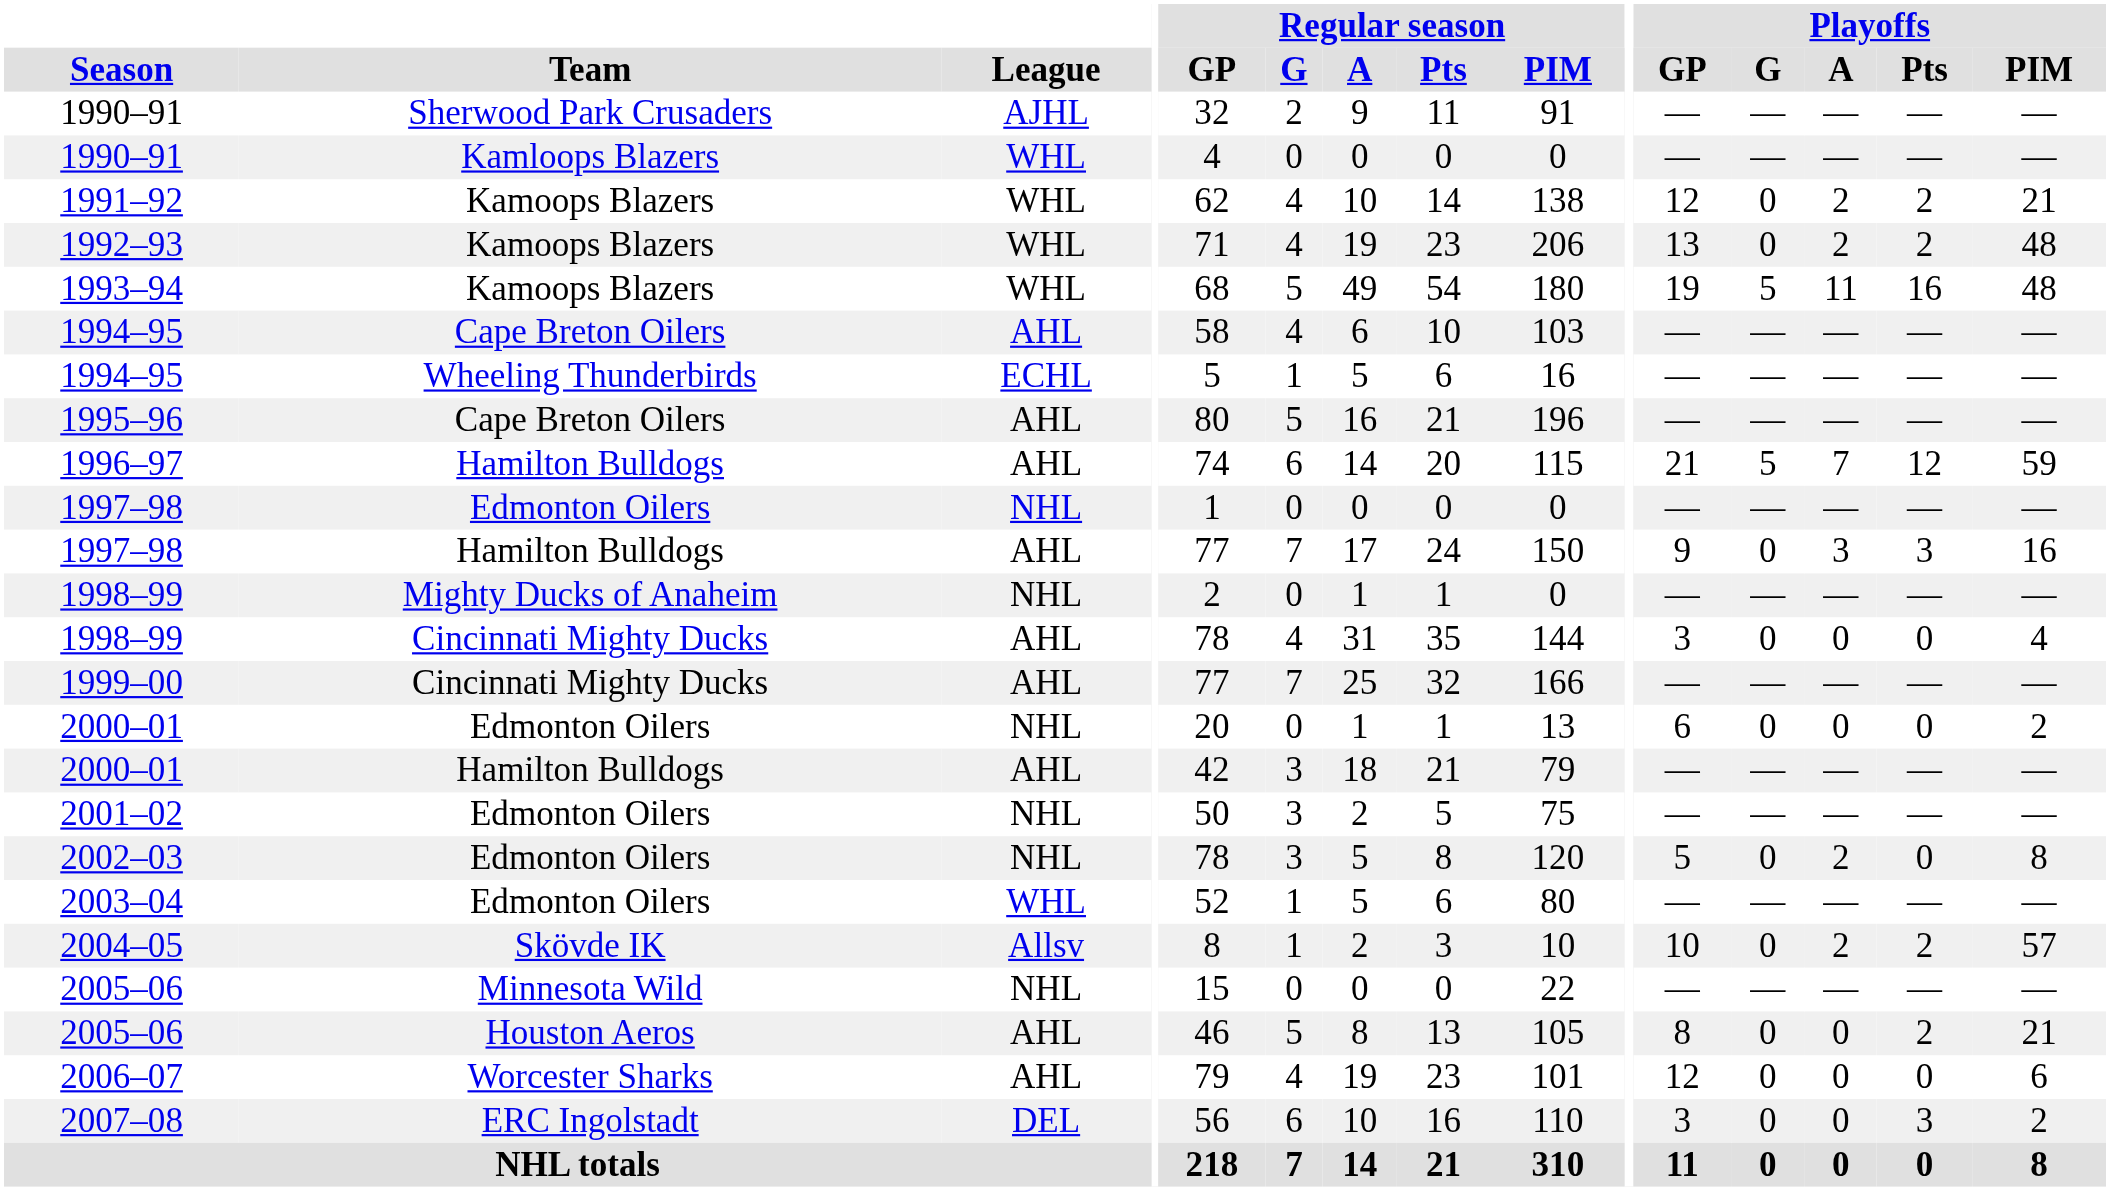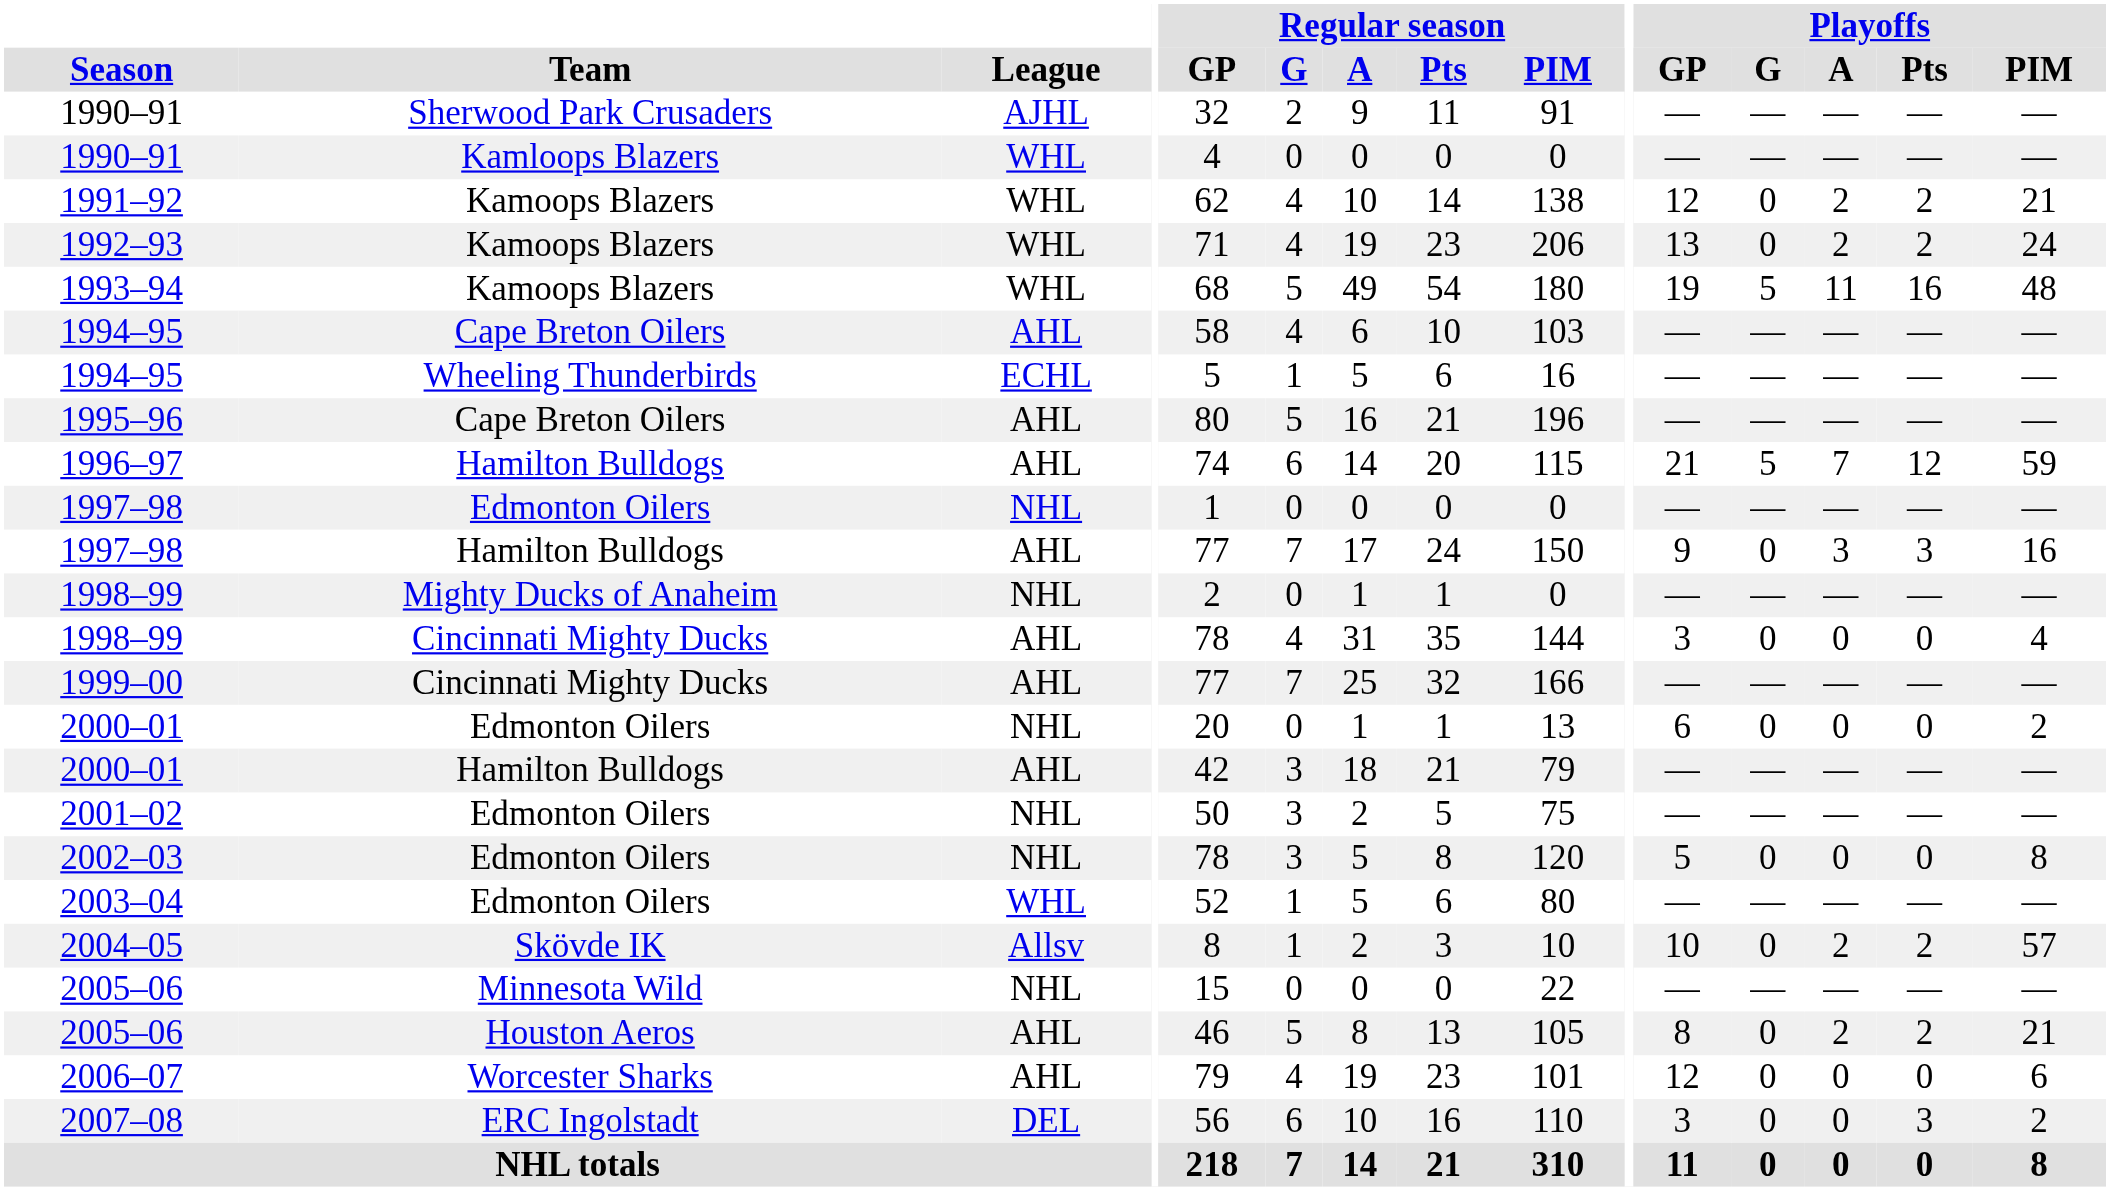1992–93 | Playoffs / PIM: 48 -> 24
2002–03 | Playoffs / A: 2 -> 0
2005–06 / Houston Aeros | Playoffs / A: 0 -> 2
